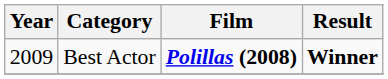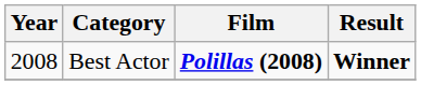Best Actor | Year: 2009 -> 2008
